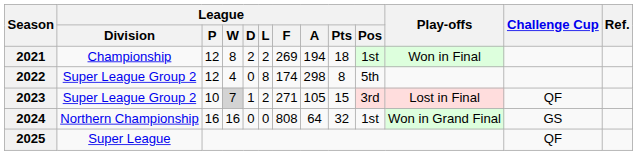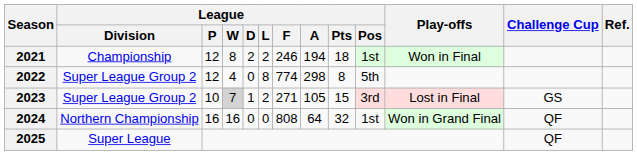2021 | League / F: 269 -> 246
2022 | League / F: 174 -> 774
2023 | Challenge Cup: QF -> GS
2024 | Challenge Cup: GS -> QF
